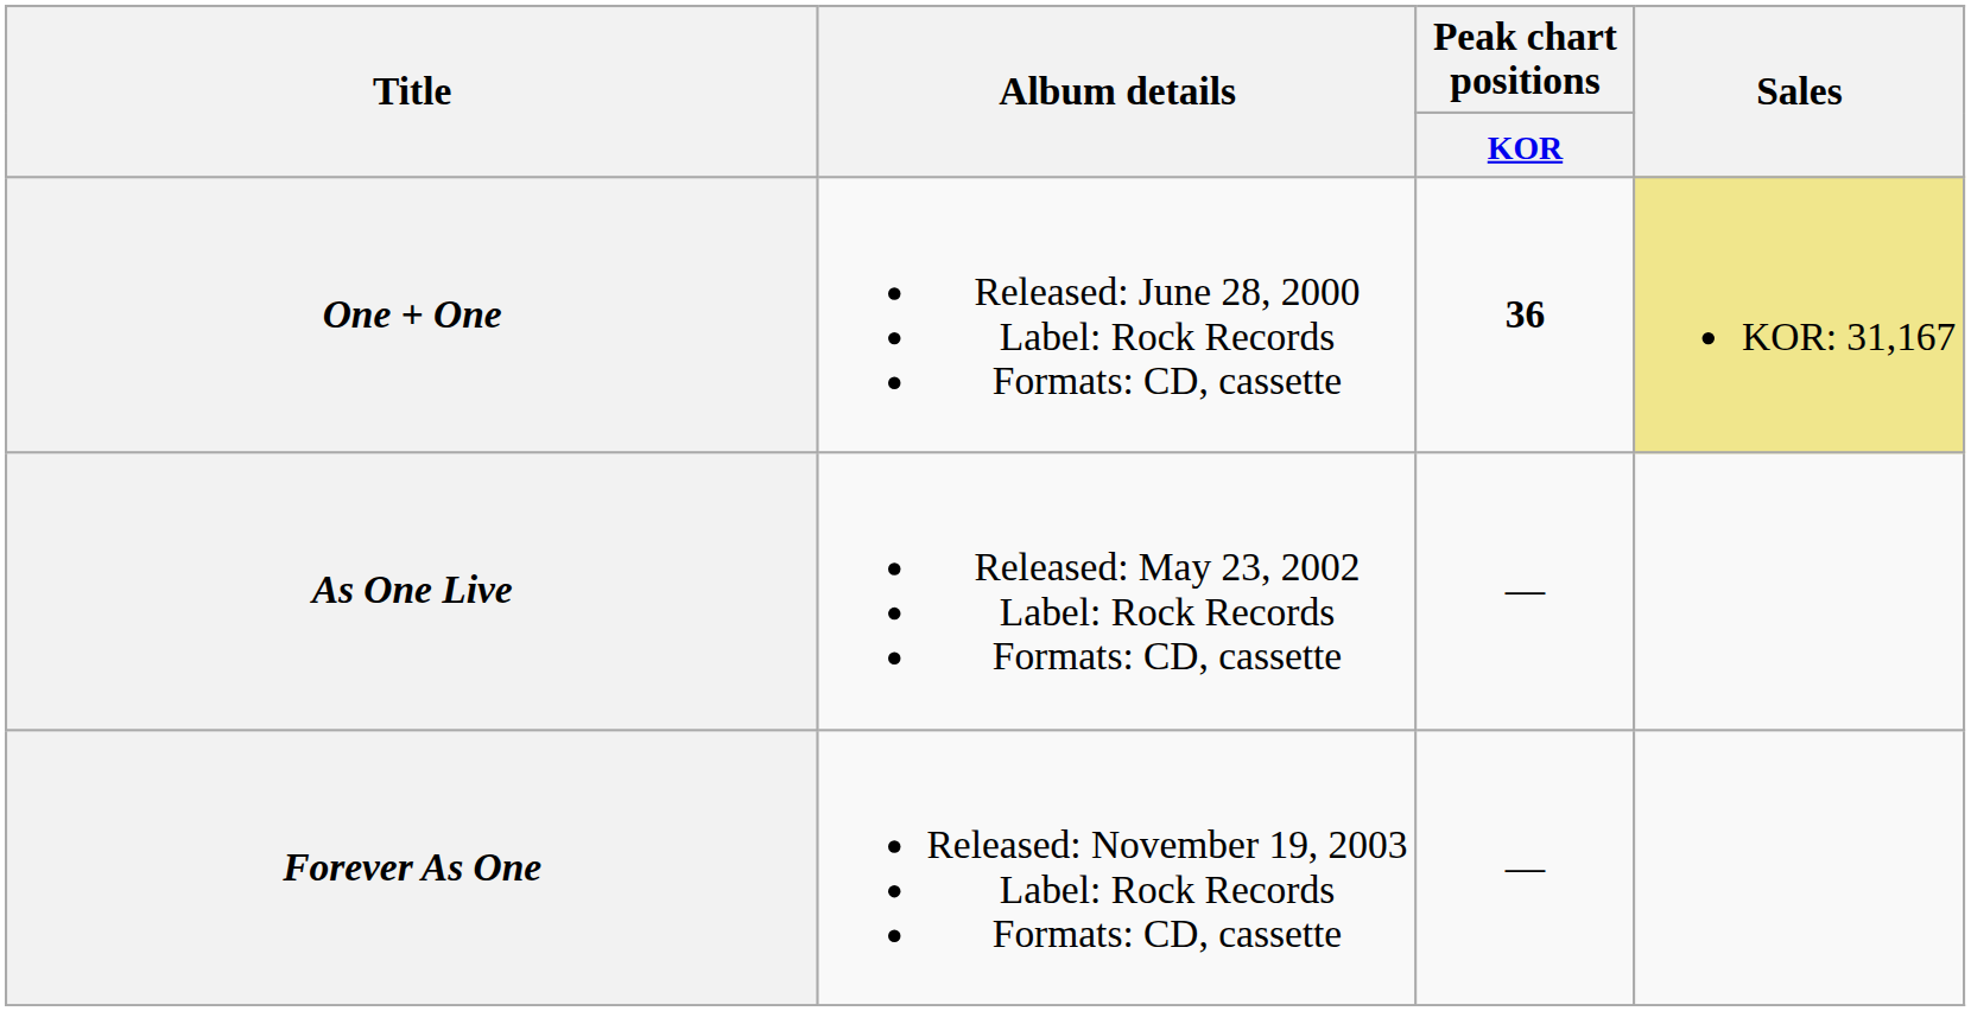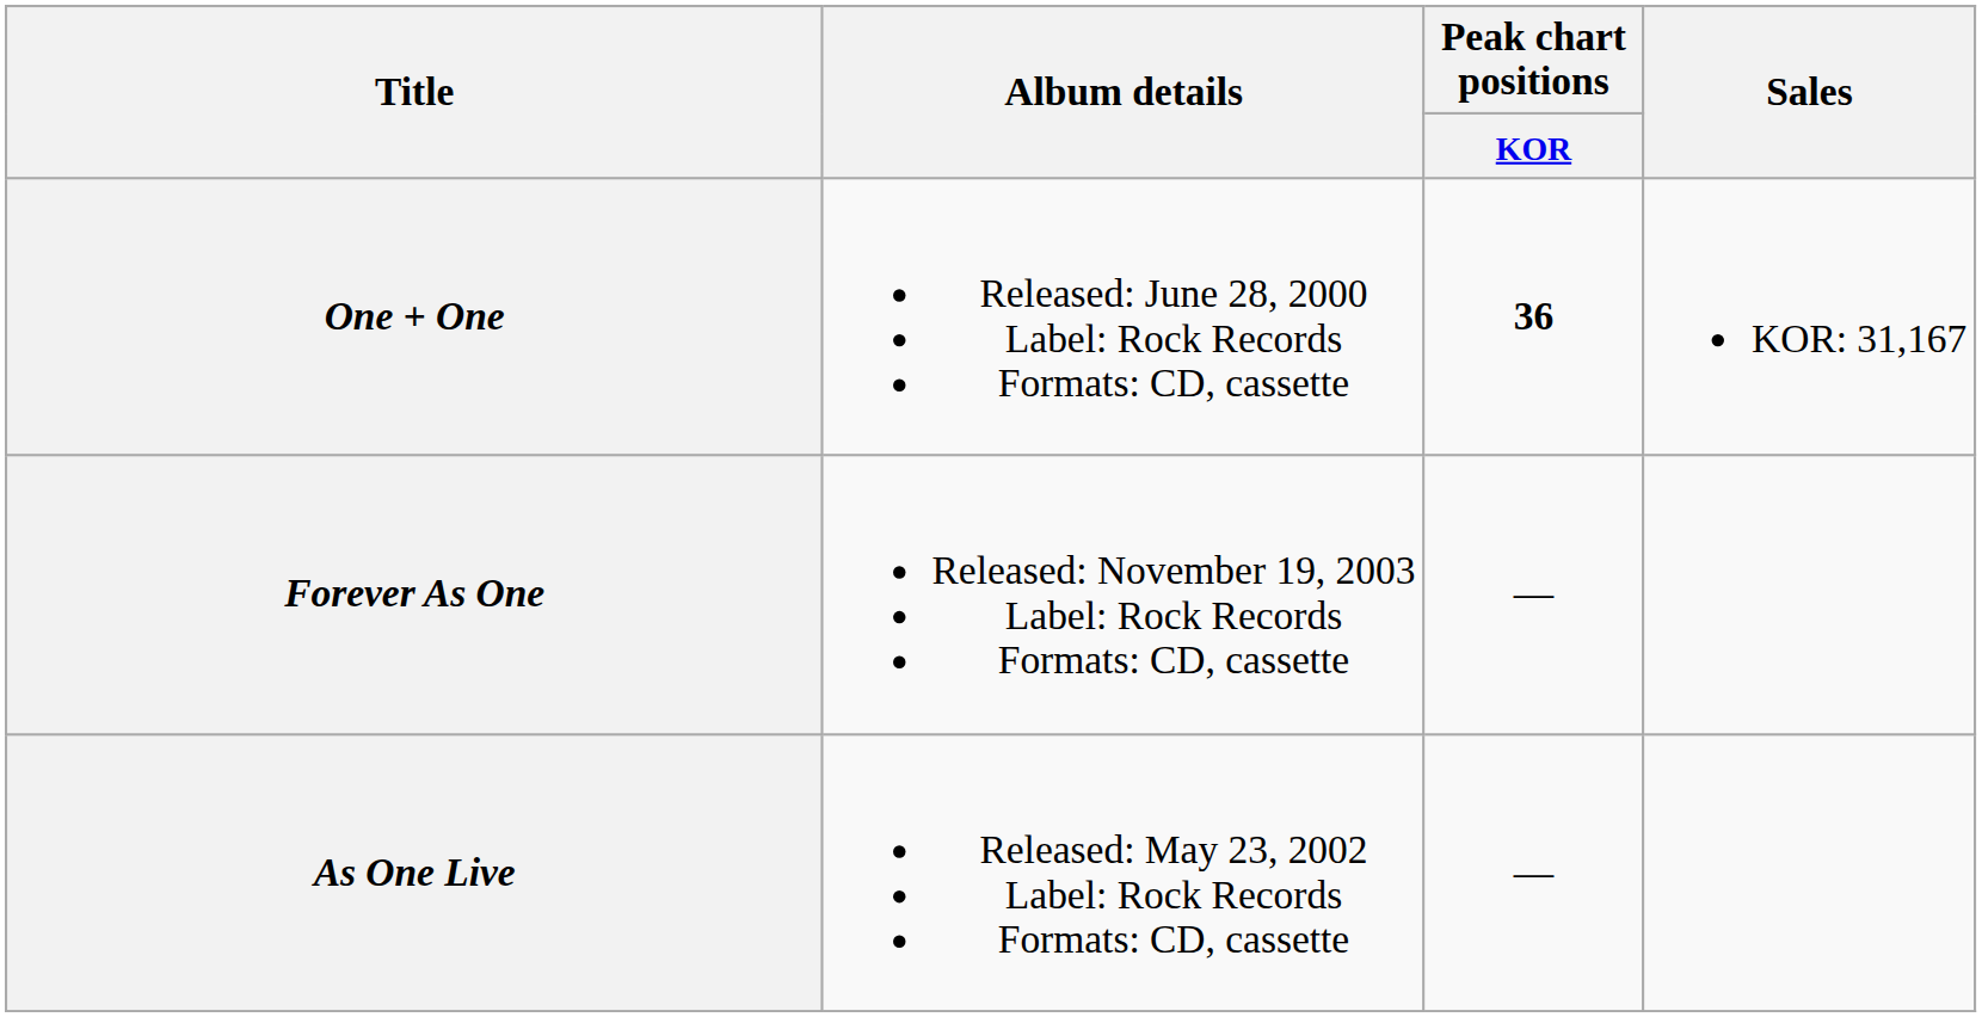One + One | Sales: khaki background -> no background
rows swapped: As One Live <-> Forever As One
